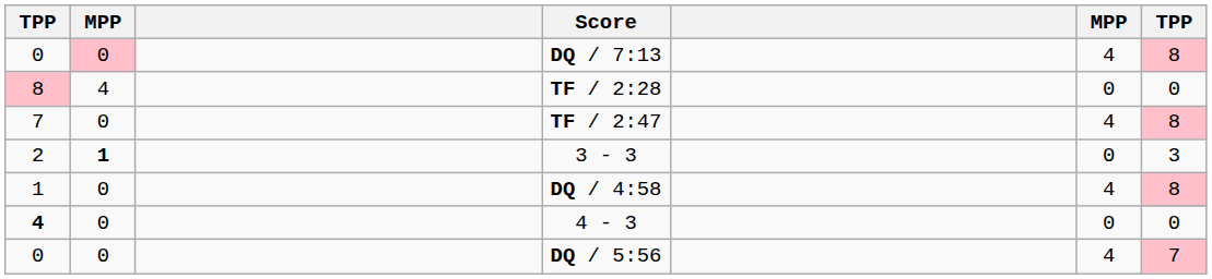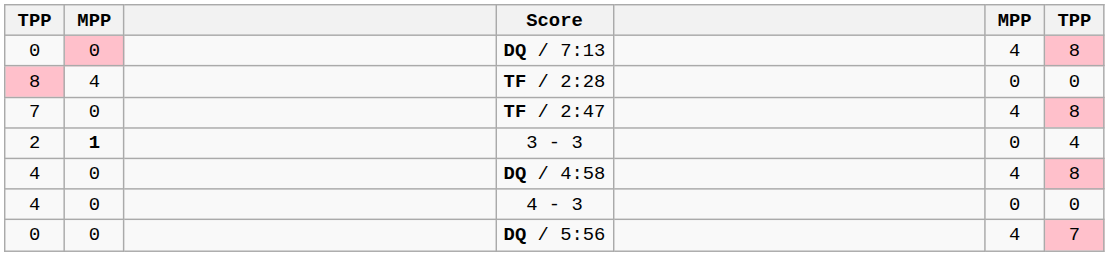3 - 3 | column 7: 3 -> 4
DQ / 4:58 | column 1: 1 -> 4
4 - 3 | column 1: bold -> normal
